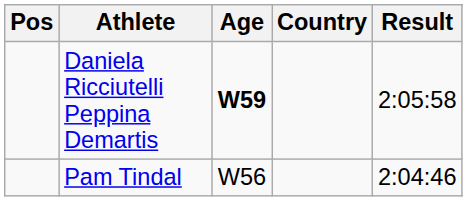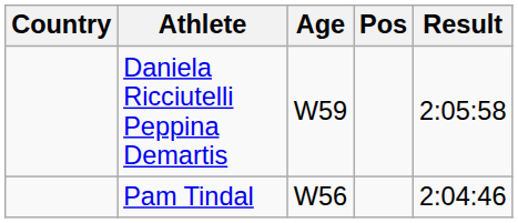columns swapped: Pos <-> Country
Daniela Ricciutelli Peppina Demartis | Age: bold -> normal
